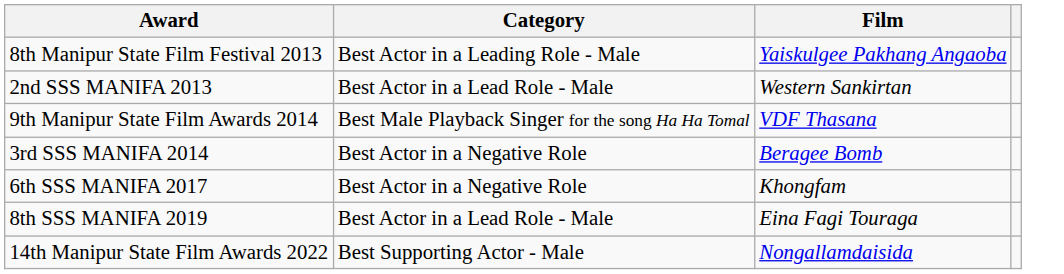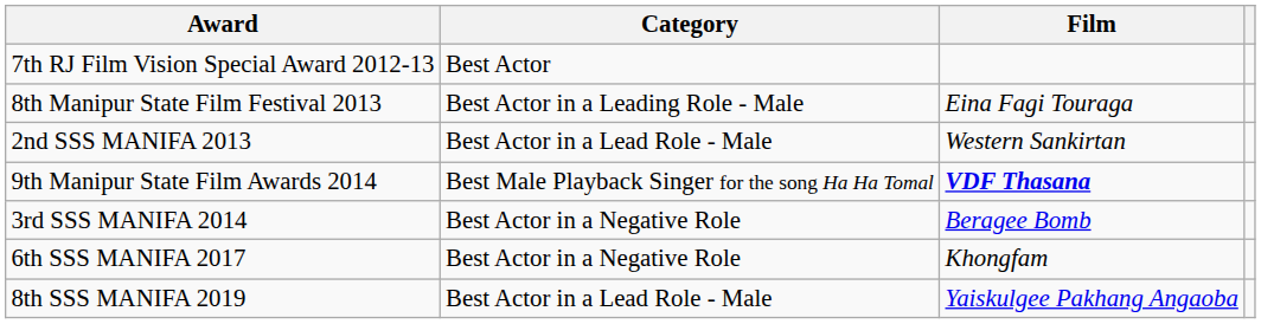+ row: 7th RJ Film Vision Special Award 2012-13 | Best Actor
8th Manipur State Film Festival 2013 | Film: Yaiskulgee Pakhang Angaoba -> Eina Fagi Touraga
9th Manipur State Film Awards 2014 | Film: normal -> bold
8th SSS MANIFA 2019 | Film: Eina Fagi Touraga -> Yaiskulgee Pakhang Angaoba
- row: 14th Manipur State Film Awards 2022 | Best Supporting Actor - Male | Nongallamdaisida
